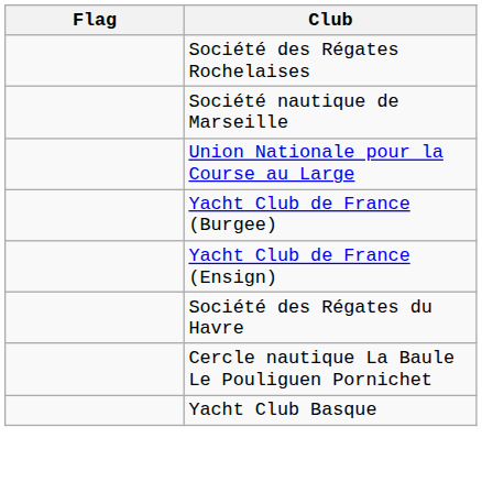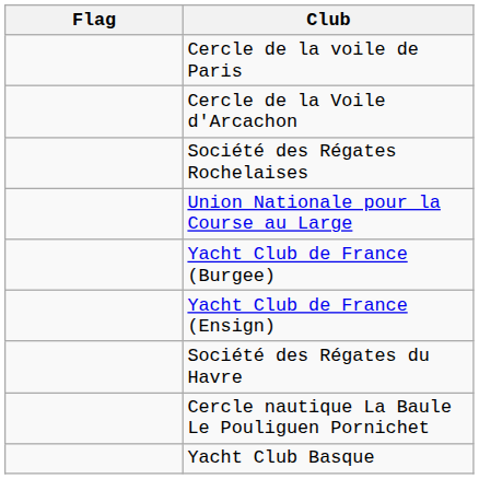+ row: Cercle de la voile de Paris
+ row: Cercle de la Voile d'Arcachon
- row: Société nautique de Marseille
